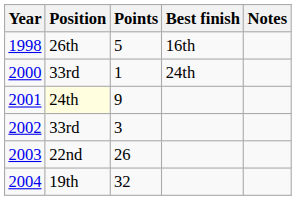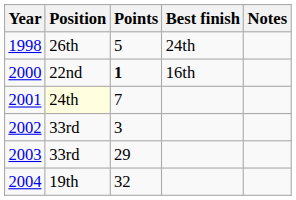1998 | Best finish: 16th -> 24th
2000 | Position: 33rd -> 22nd
2000 | Points: normal -> bold
2000 | Best finish: 24th -> 16th
2001 | Points: 9 -> 7
2003 | Position: 22nd -> 33rd
2003 | Points: 26 -> 29
